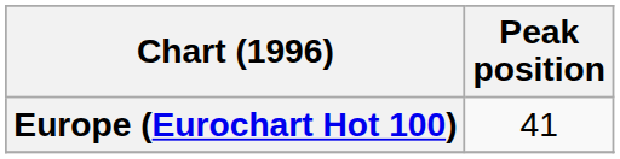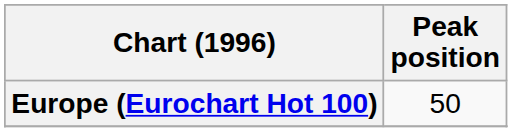Europe (Eurochart Hot 100) | Peak position: 41 -> 50
